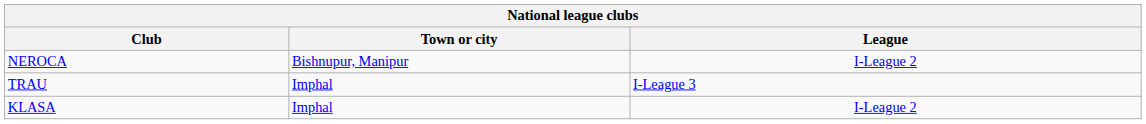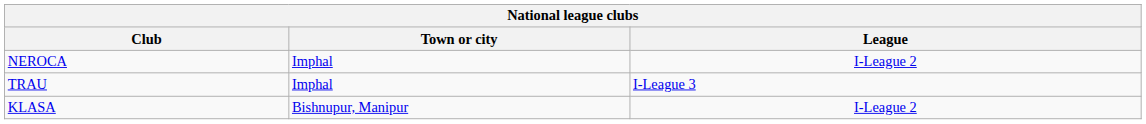NEROCA | Town or city: Bishnupur, Manipur -> Imphal
KLASA | Town or city: Imphal -> Bishnupur, Manipur
